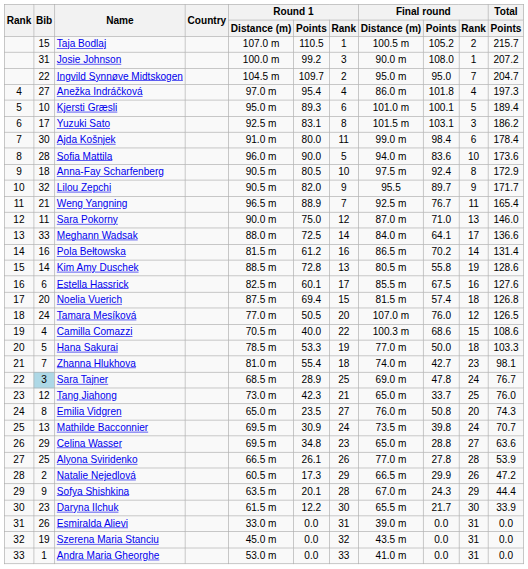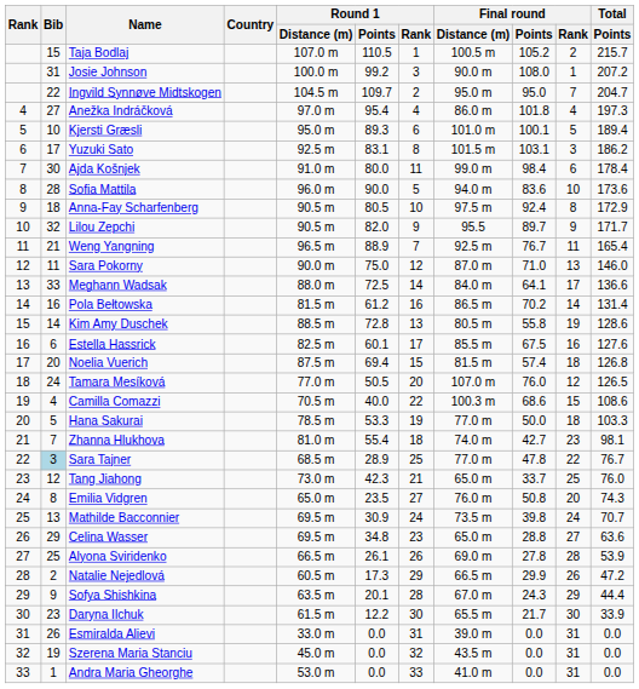Sara Tajner | Final round / Distance (m): 69.0 m -> 77.0 m
Sara Tajner | Final round / Rank: 24 -> 22
Alyona Sviridenko | Final round / Distance (m): 77.0 m -> 69.0 m
